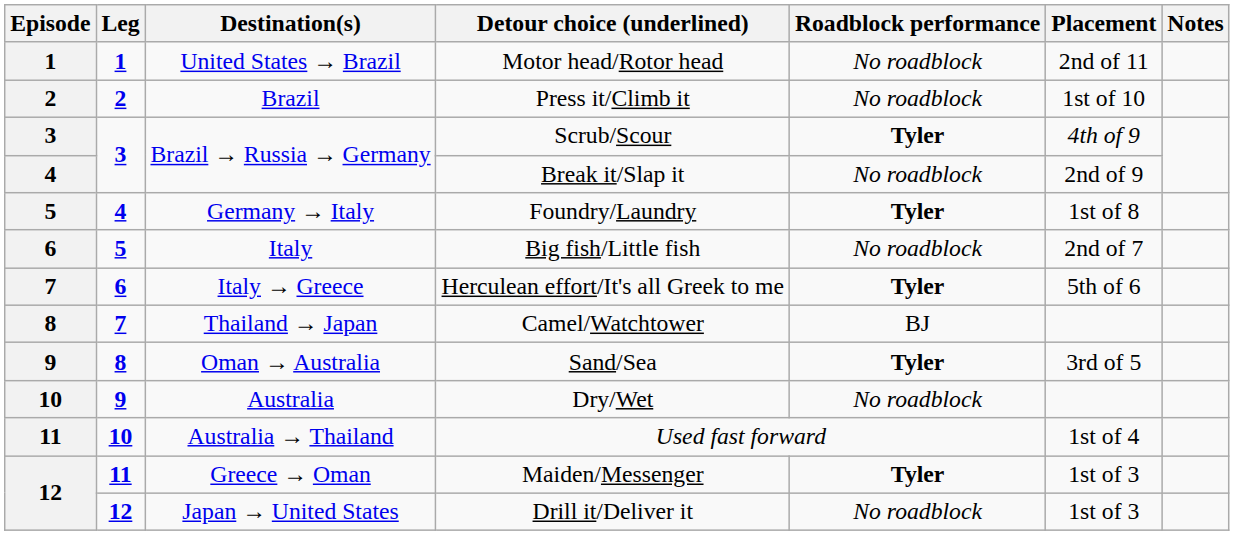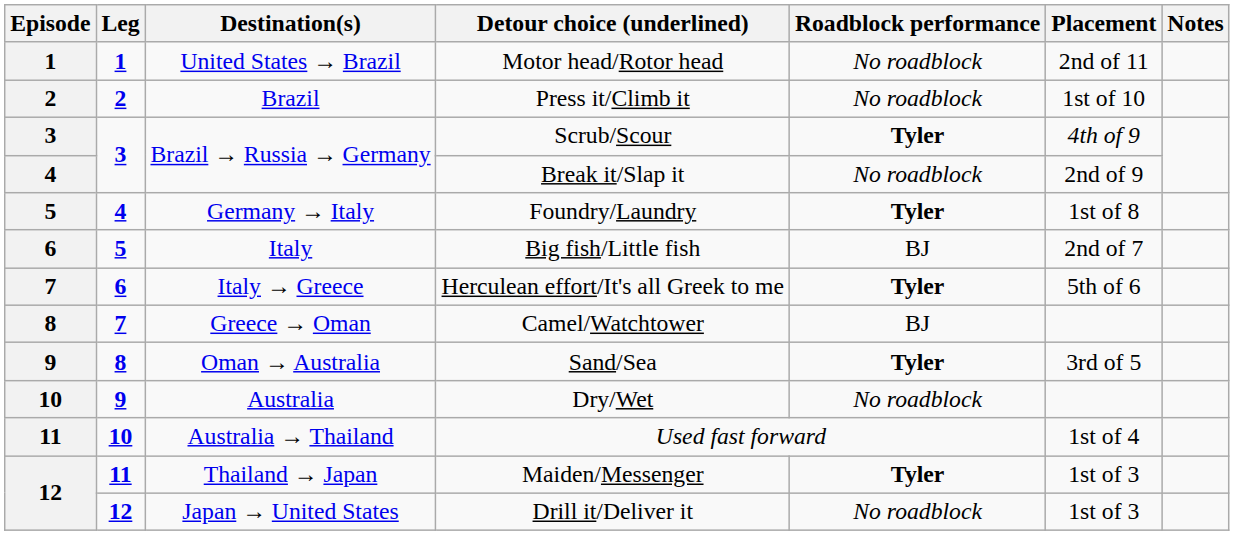Big fish/Little fish | Roadblock performance: No roadblock -> BJ
Camel/Watchtower | Destination(s): Thailand → Japan -> Greece → Oman
Maiden/Messenger | Destination(s): Greece → Oman -> Thailand → Japan
